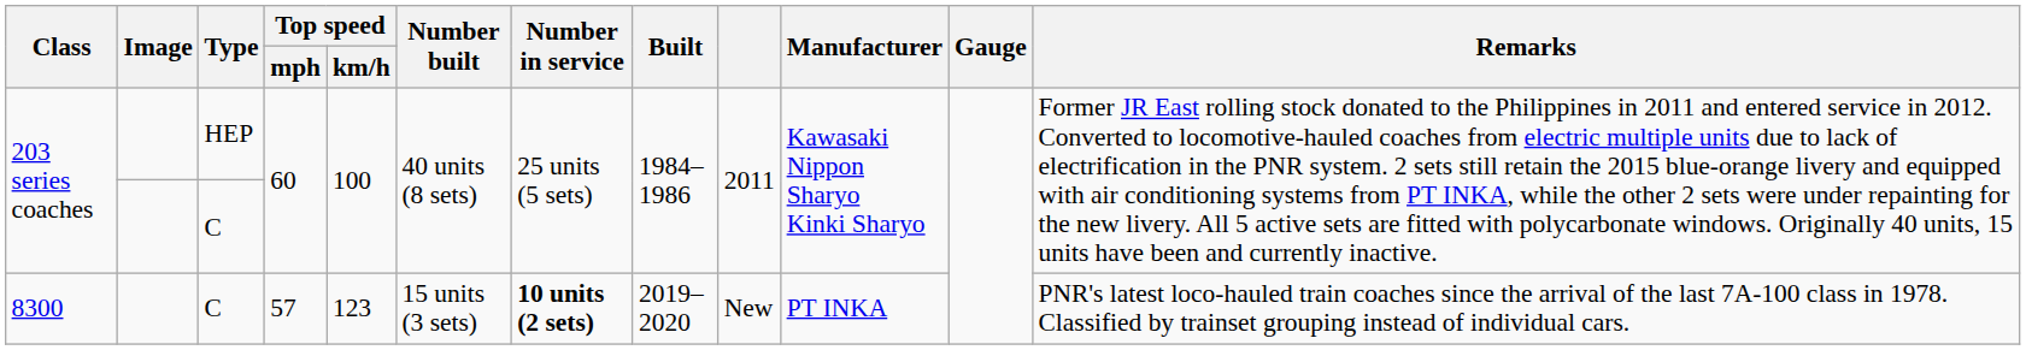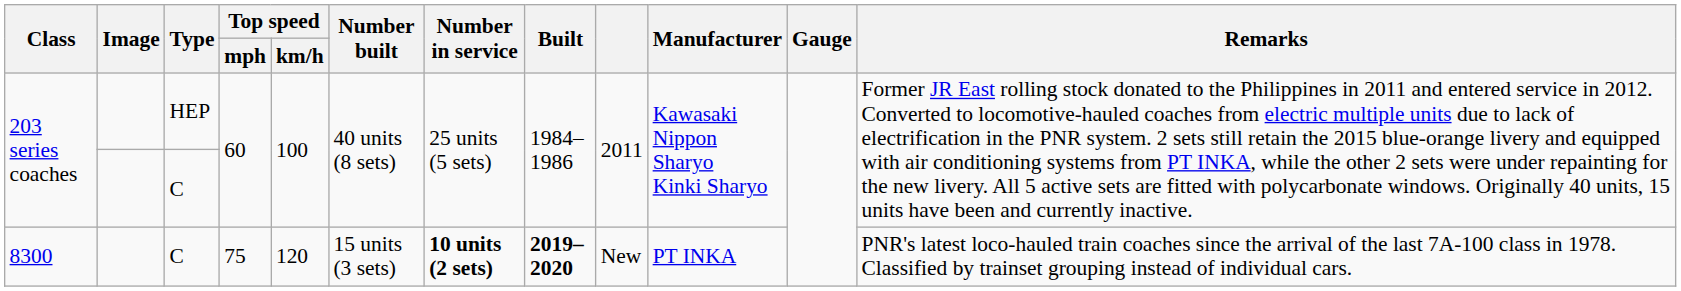8300 | Top speed / mph: 57 -> 75
8300 | Top speed / km/h: 123 -> 120
8300 | Built: normal -> bold
